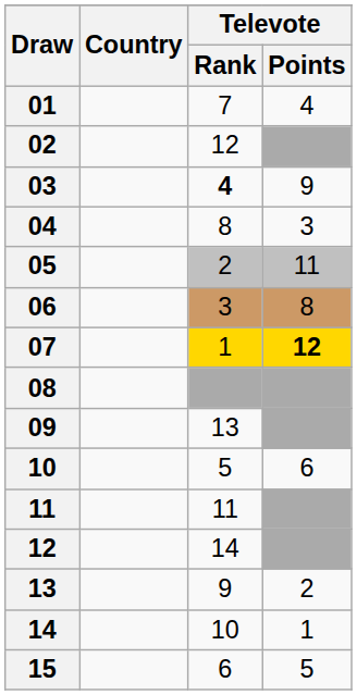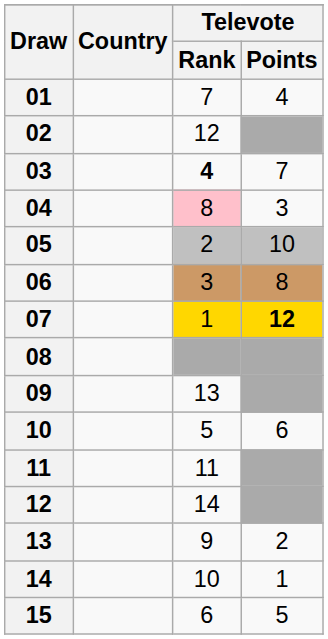03 | Televote / Points: 9 -> 7
04 | Televote / Rank: no background -> pink background
05 | Televote / Points: 11 -> 10
